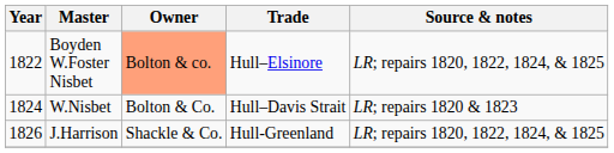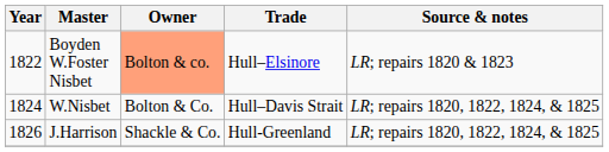Boyden W.Foster Nisbet | Source & notes: LR; repairs 1820, 1822, 1824, & 1825 -> LR; repairs 1820 & 1823
W.Nisbet | Source & notes: LR; repairs 1820 & 1823 -> LR; repairs 1820, 1822, 1824, & 1825
